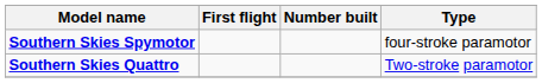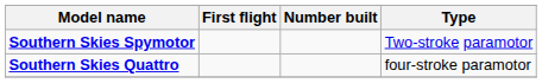Southern Skies Spymotor | Type: four-stroke paramotor -> Two-stroke paramotor
Southern Skies Quattro | Type: Two-stroke paramotor -> four-stroke paramotor
